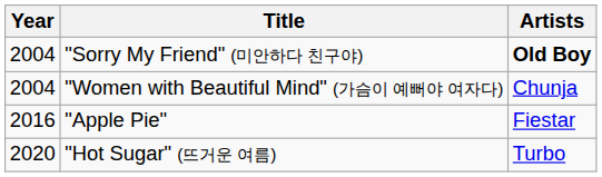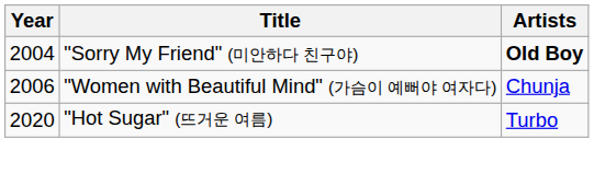"Women with Beautiful Mind" (가슴이 예뻐야 여자다) | Year: 2004 -> 2006
- row: 2016 | "Apple Pie" | Fiestar
